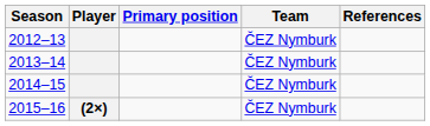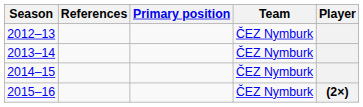columns swapped: Player <-> References
